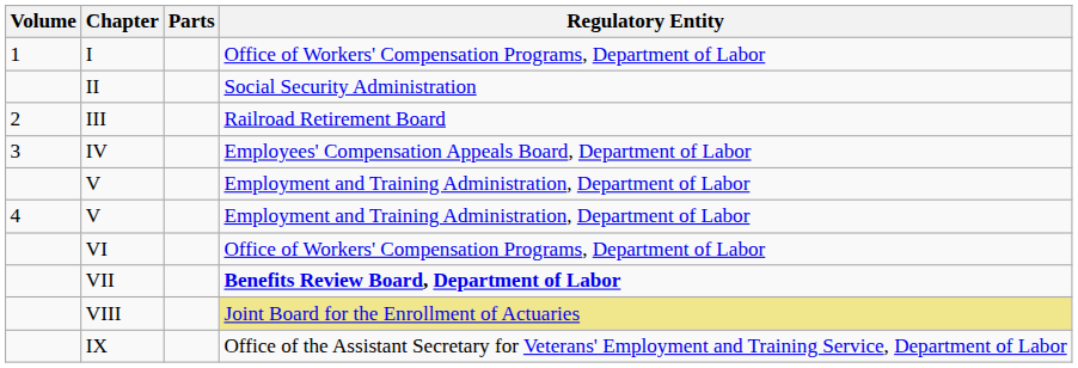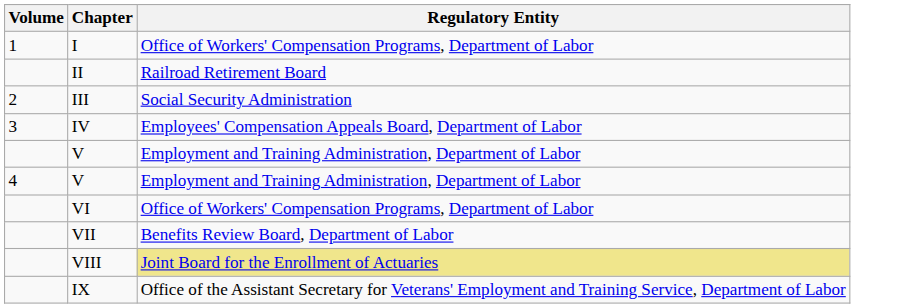- column: Parts
II | Regulatory Entity: Social Security Administration -> Railroad Retirement Board
III | Regulatory Entity: Railroad Retirement Board -> Social Security Administration
VII | Regulatory Entity: bold -> normal
